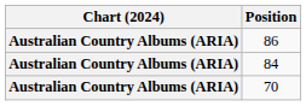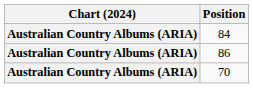rows swapped: 86 <-> 84
